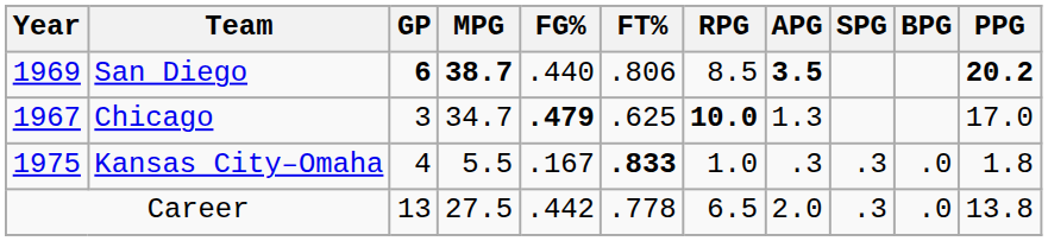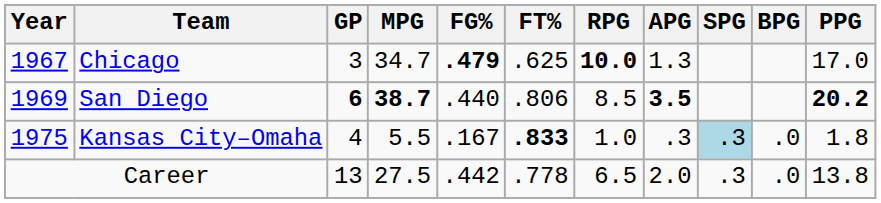rows swapped: Chicago <-> San Diego
Kansas City–Omaha | SPG: no background -> lightblue background
